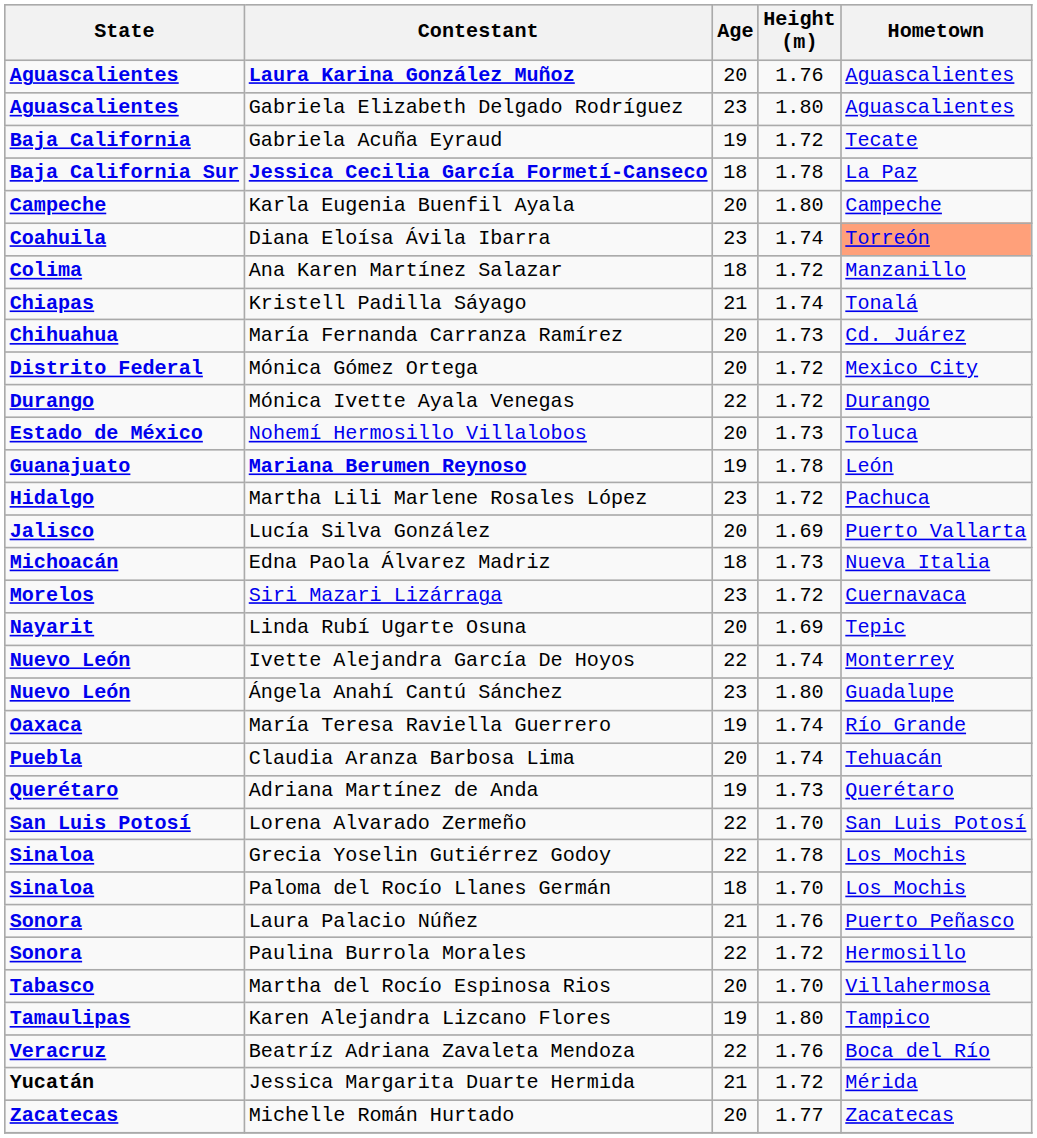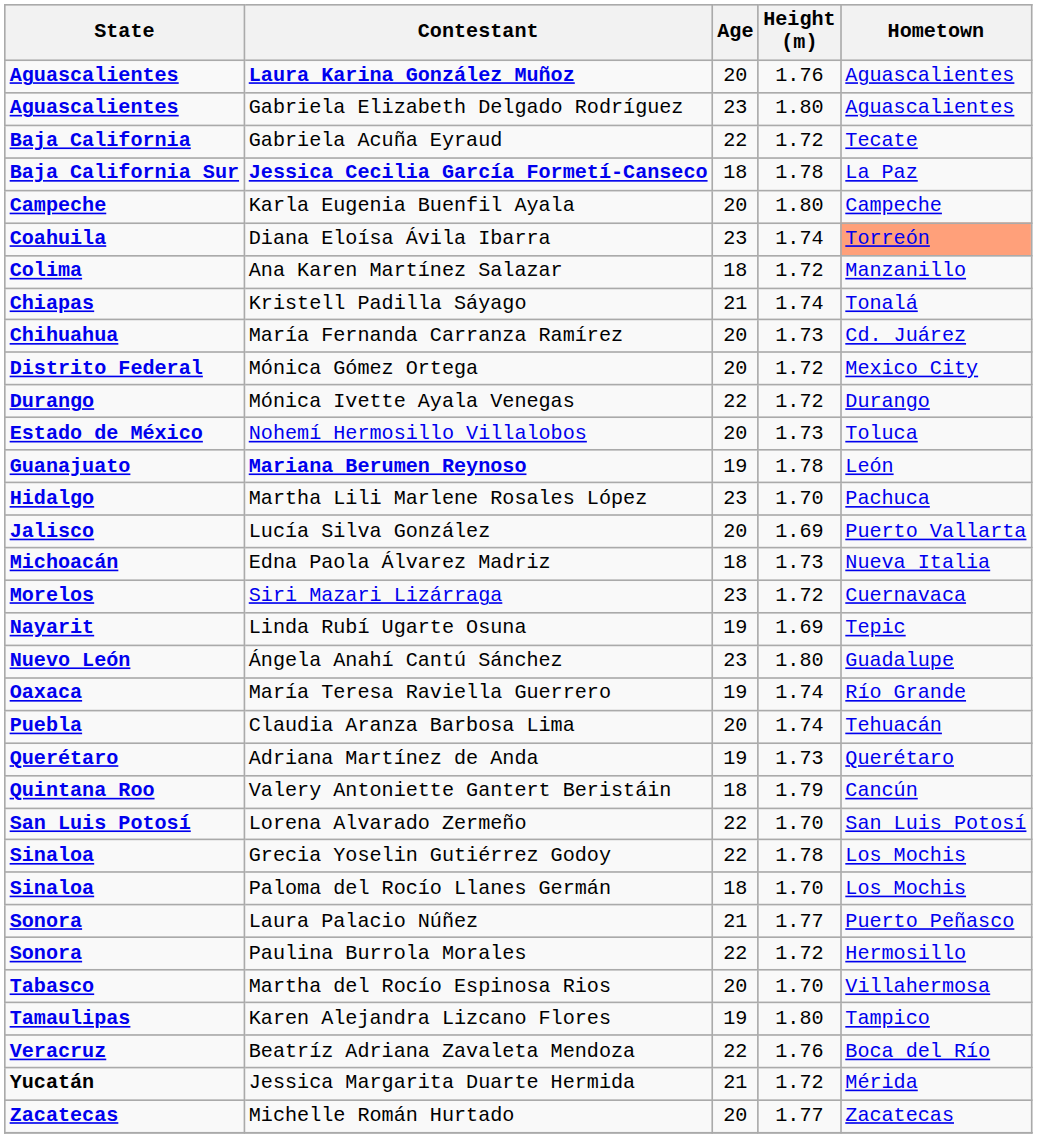Gabriela Acuña Eyraud | Age: 19 -> 22
Martha Lili Marlene Rosales López | Height (m): 1.72 -> 1.70
Linda Rubí Ugarte Osuna | Age: 20 -> 19
- row: Nuevo León | Ivette Alejandra García De Hoyos | 22 | 1.74 | Monterrey
+ row: Quintana Roo | Valery Antoniette Gantert Beristáin | 18 | 1.79 | Cancún
Laura Palacio Núñez | Height (m): 1.76 -> 1.77
